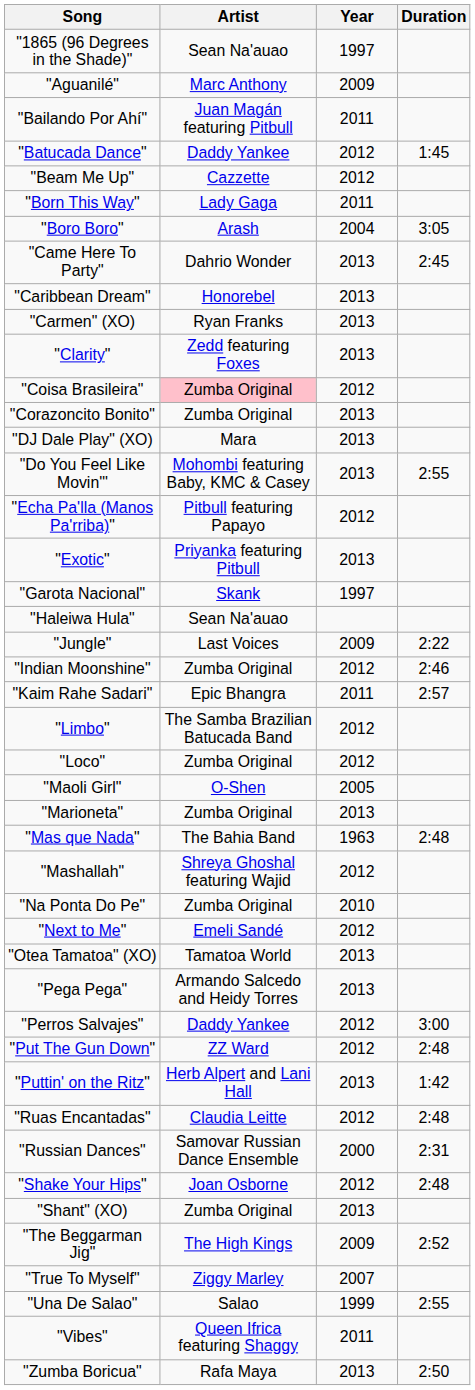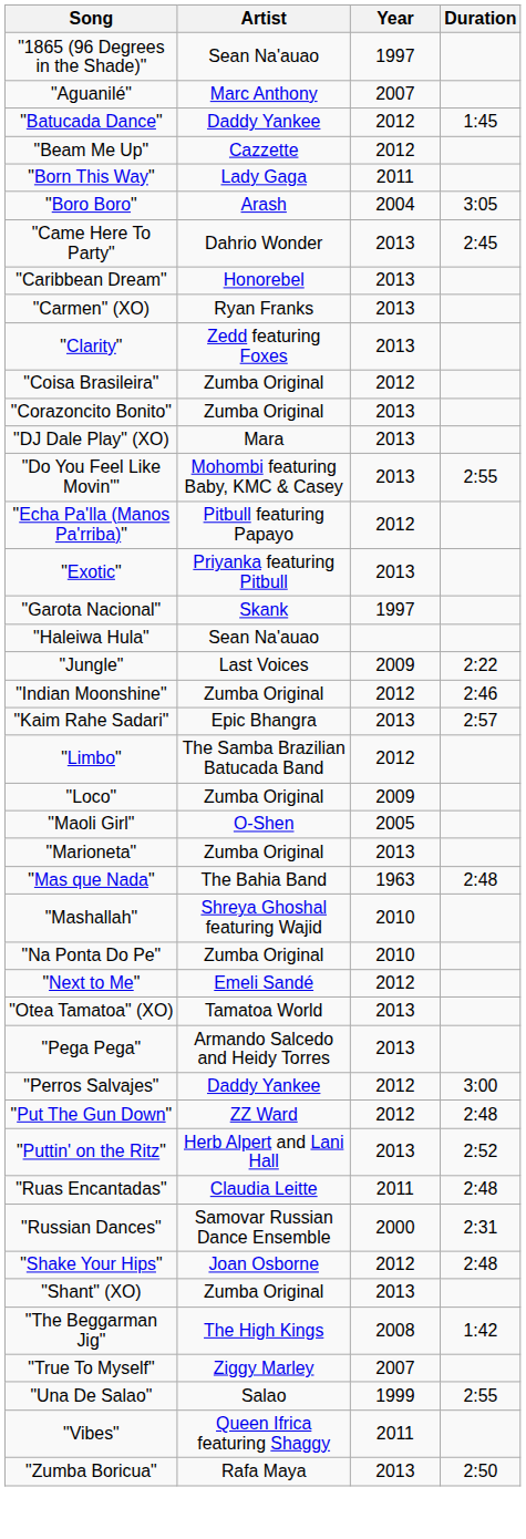"Aguanilé" | Year: 2009 -> 2007
- row: "Bailando Por Ahí" | Juan Magán featuring Pitbull | 2011
"Coisa Brasileira" | Artist: pink background -> no background
"Kaim Rahe Sadari" | Year: 2011 -> 2013
"Loco" | Year: 2012 -> 2009
"Mashallah" | Year: 2012 -> 2010
"Puttin' on the Ritz" | Duration: 1:42 -> 2:52
"Ruas Encantadas" | Year: 2012 -> 2011
"The Beggarman Jig" | Year: 2009 -> 2008
"The Beggarman Jig" | Duration: 2:52 -> 1:42
